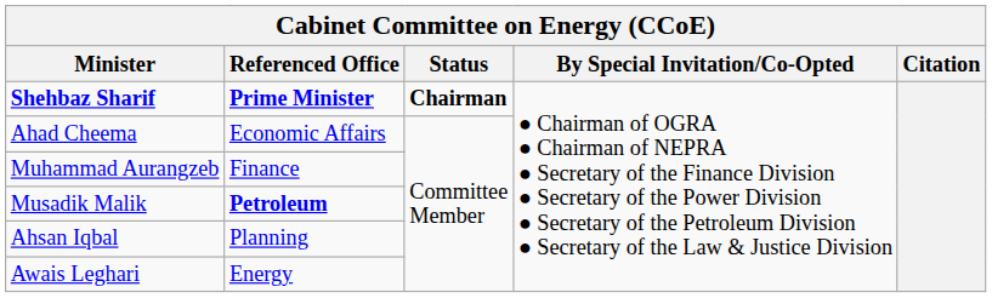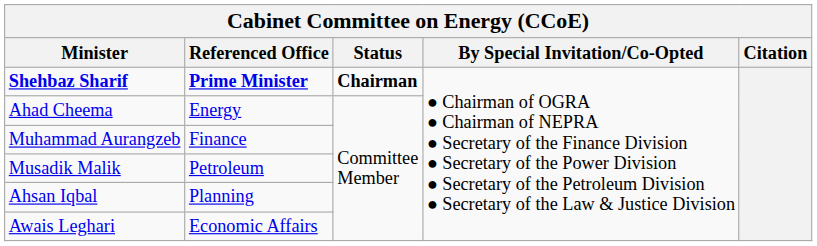Ahad Cheema | Referenced Office: Economic Affairs -> Energy
Musadik Malik | Referenced Office: bold -> normal
Awais Leghari | Referenced Office: Energy -> Economic Affairs
